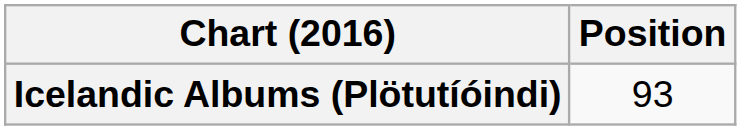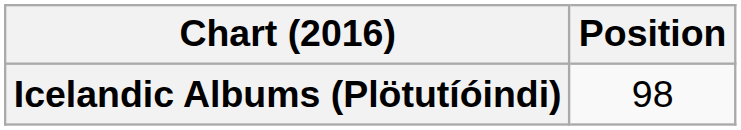Icelandic Albums (Plötutíóindi) | Position: 93 -> 98
